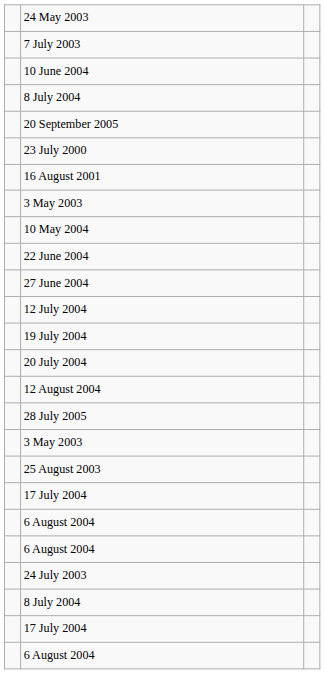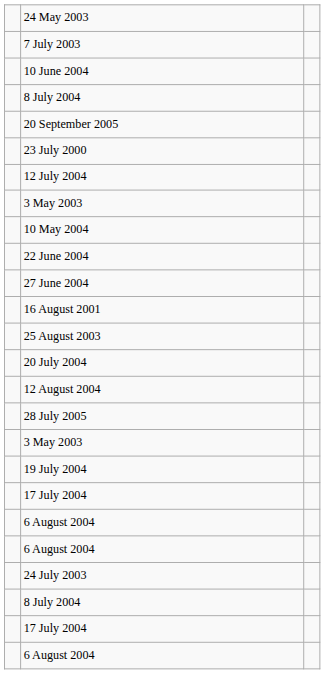rows swapped: 16 August 2001 <-> 12 July 2004
rows swapped: 19 July 2004 <-> 25 August 2003
